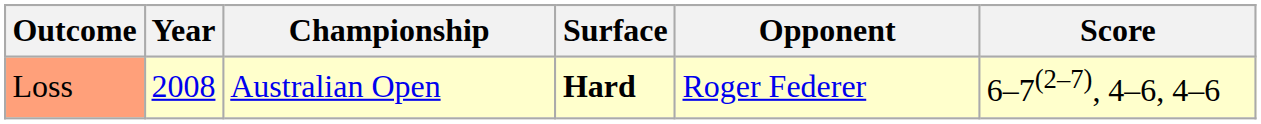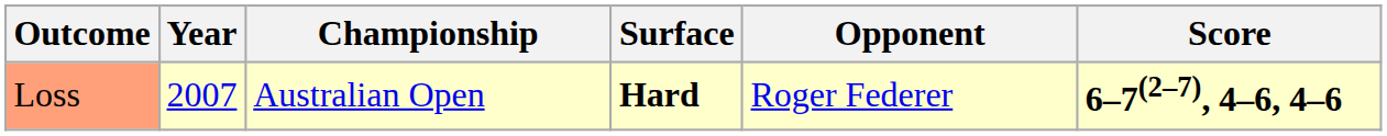Loss | Year: 2008 -> 2007
Loss | Score: normal -> bold
